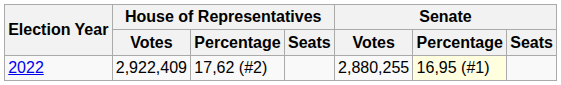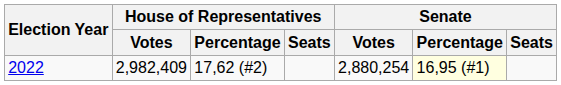2022 | House of Representatives / Votes: 2,922,409 -> 2,982,409
2022 | Senate / Votes: 2,880,255 -> 2,880,254
